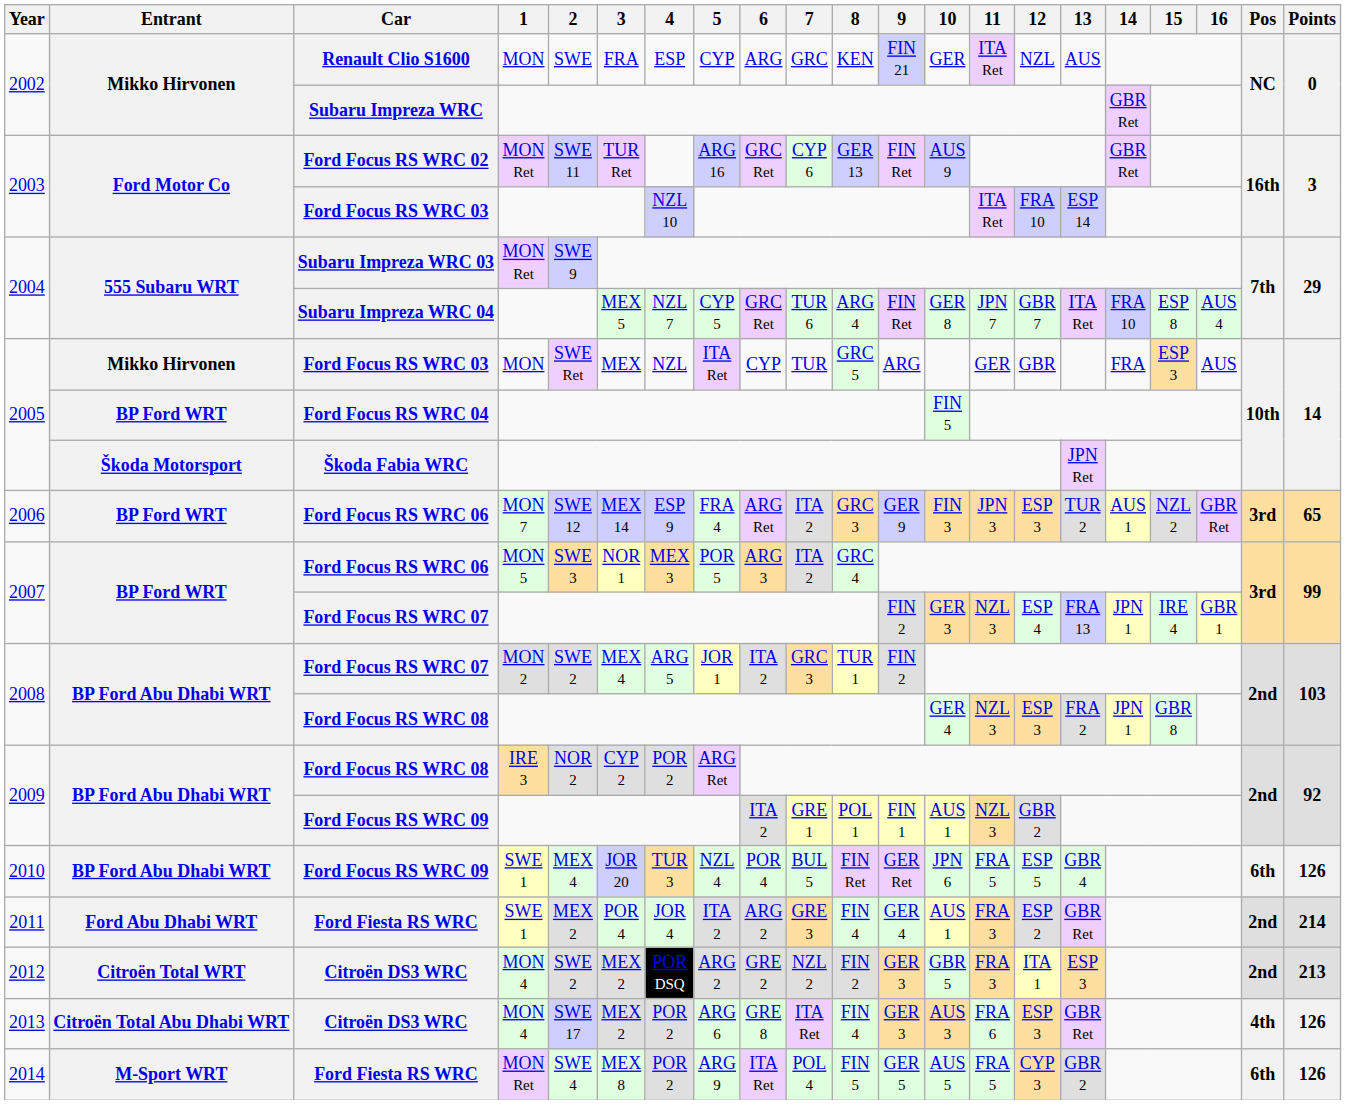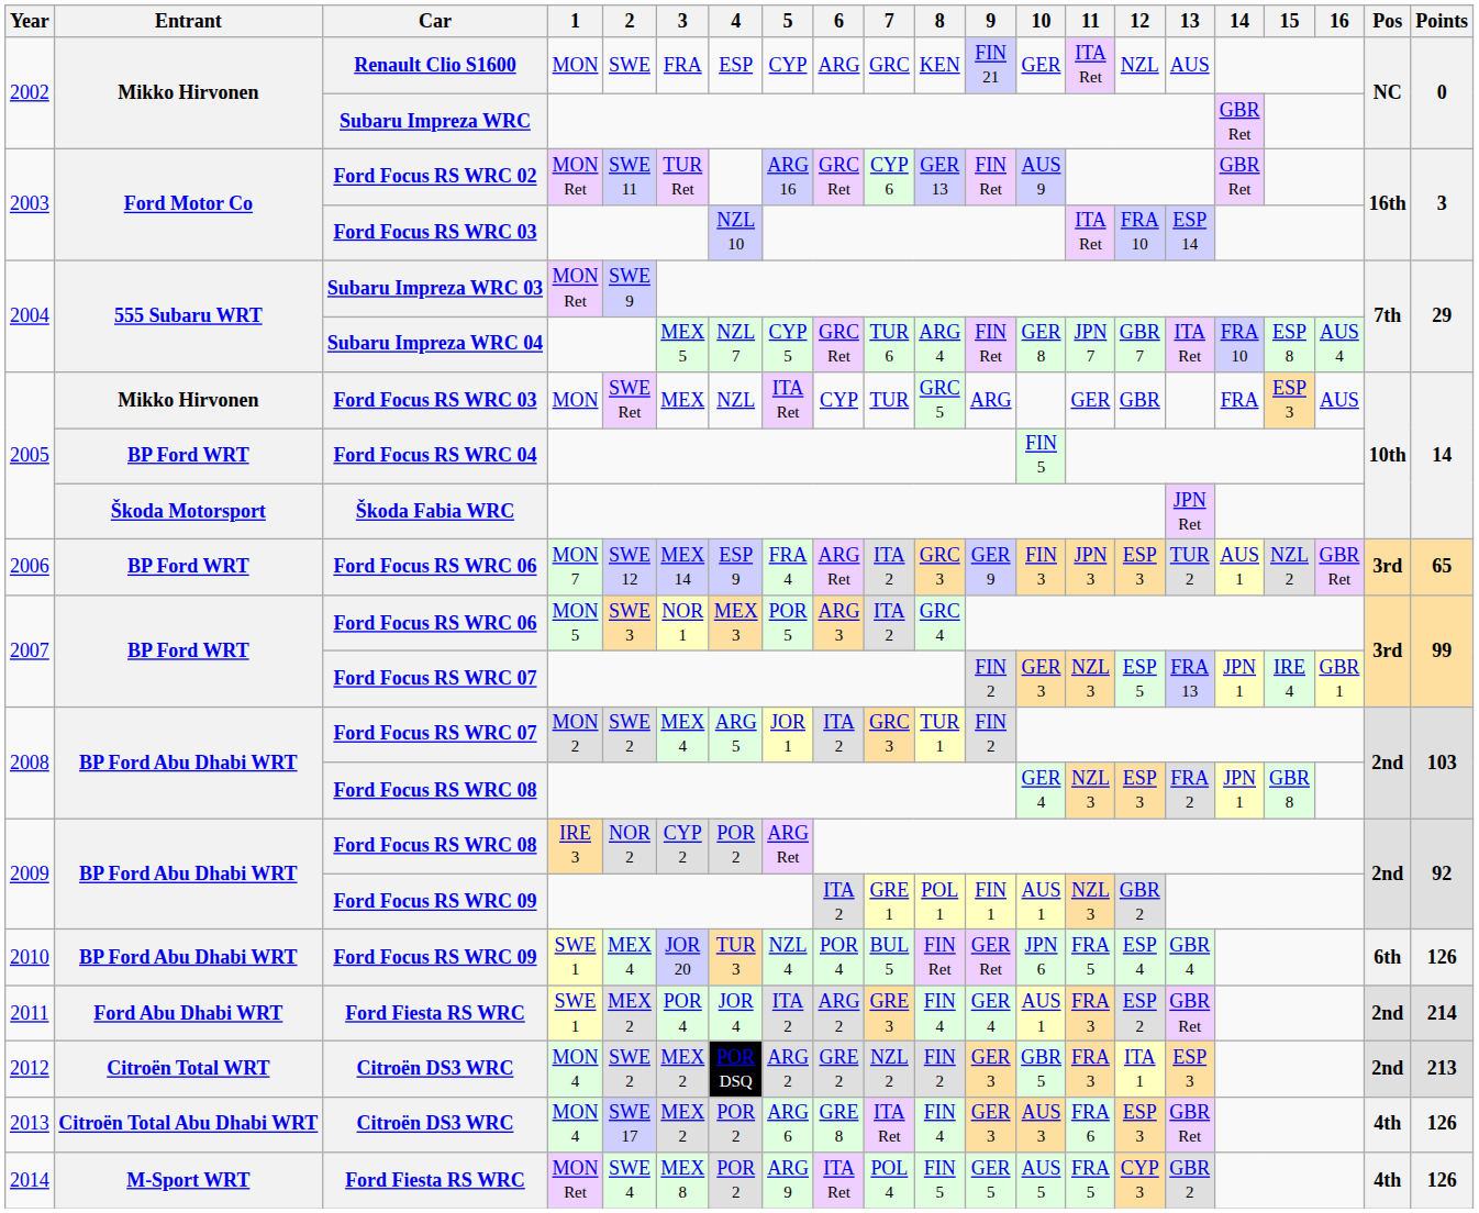2007 / Ford Focus RS WRC 07 | 12: ESP 4 -> ESP 5
2010 / Ford Focus RS WRC 09 | 12: ESP 5 -> ESP 4
2014 / Ford Fiesta RS WRC | Pos: 6th -> 4th
